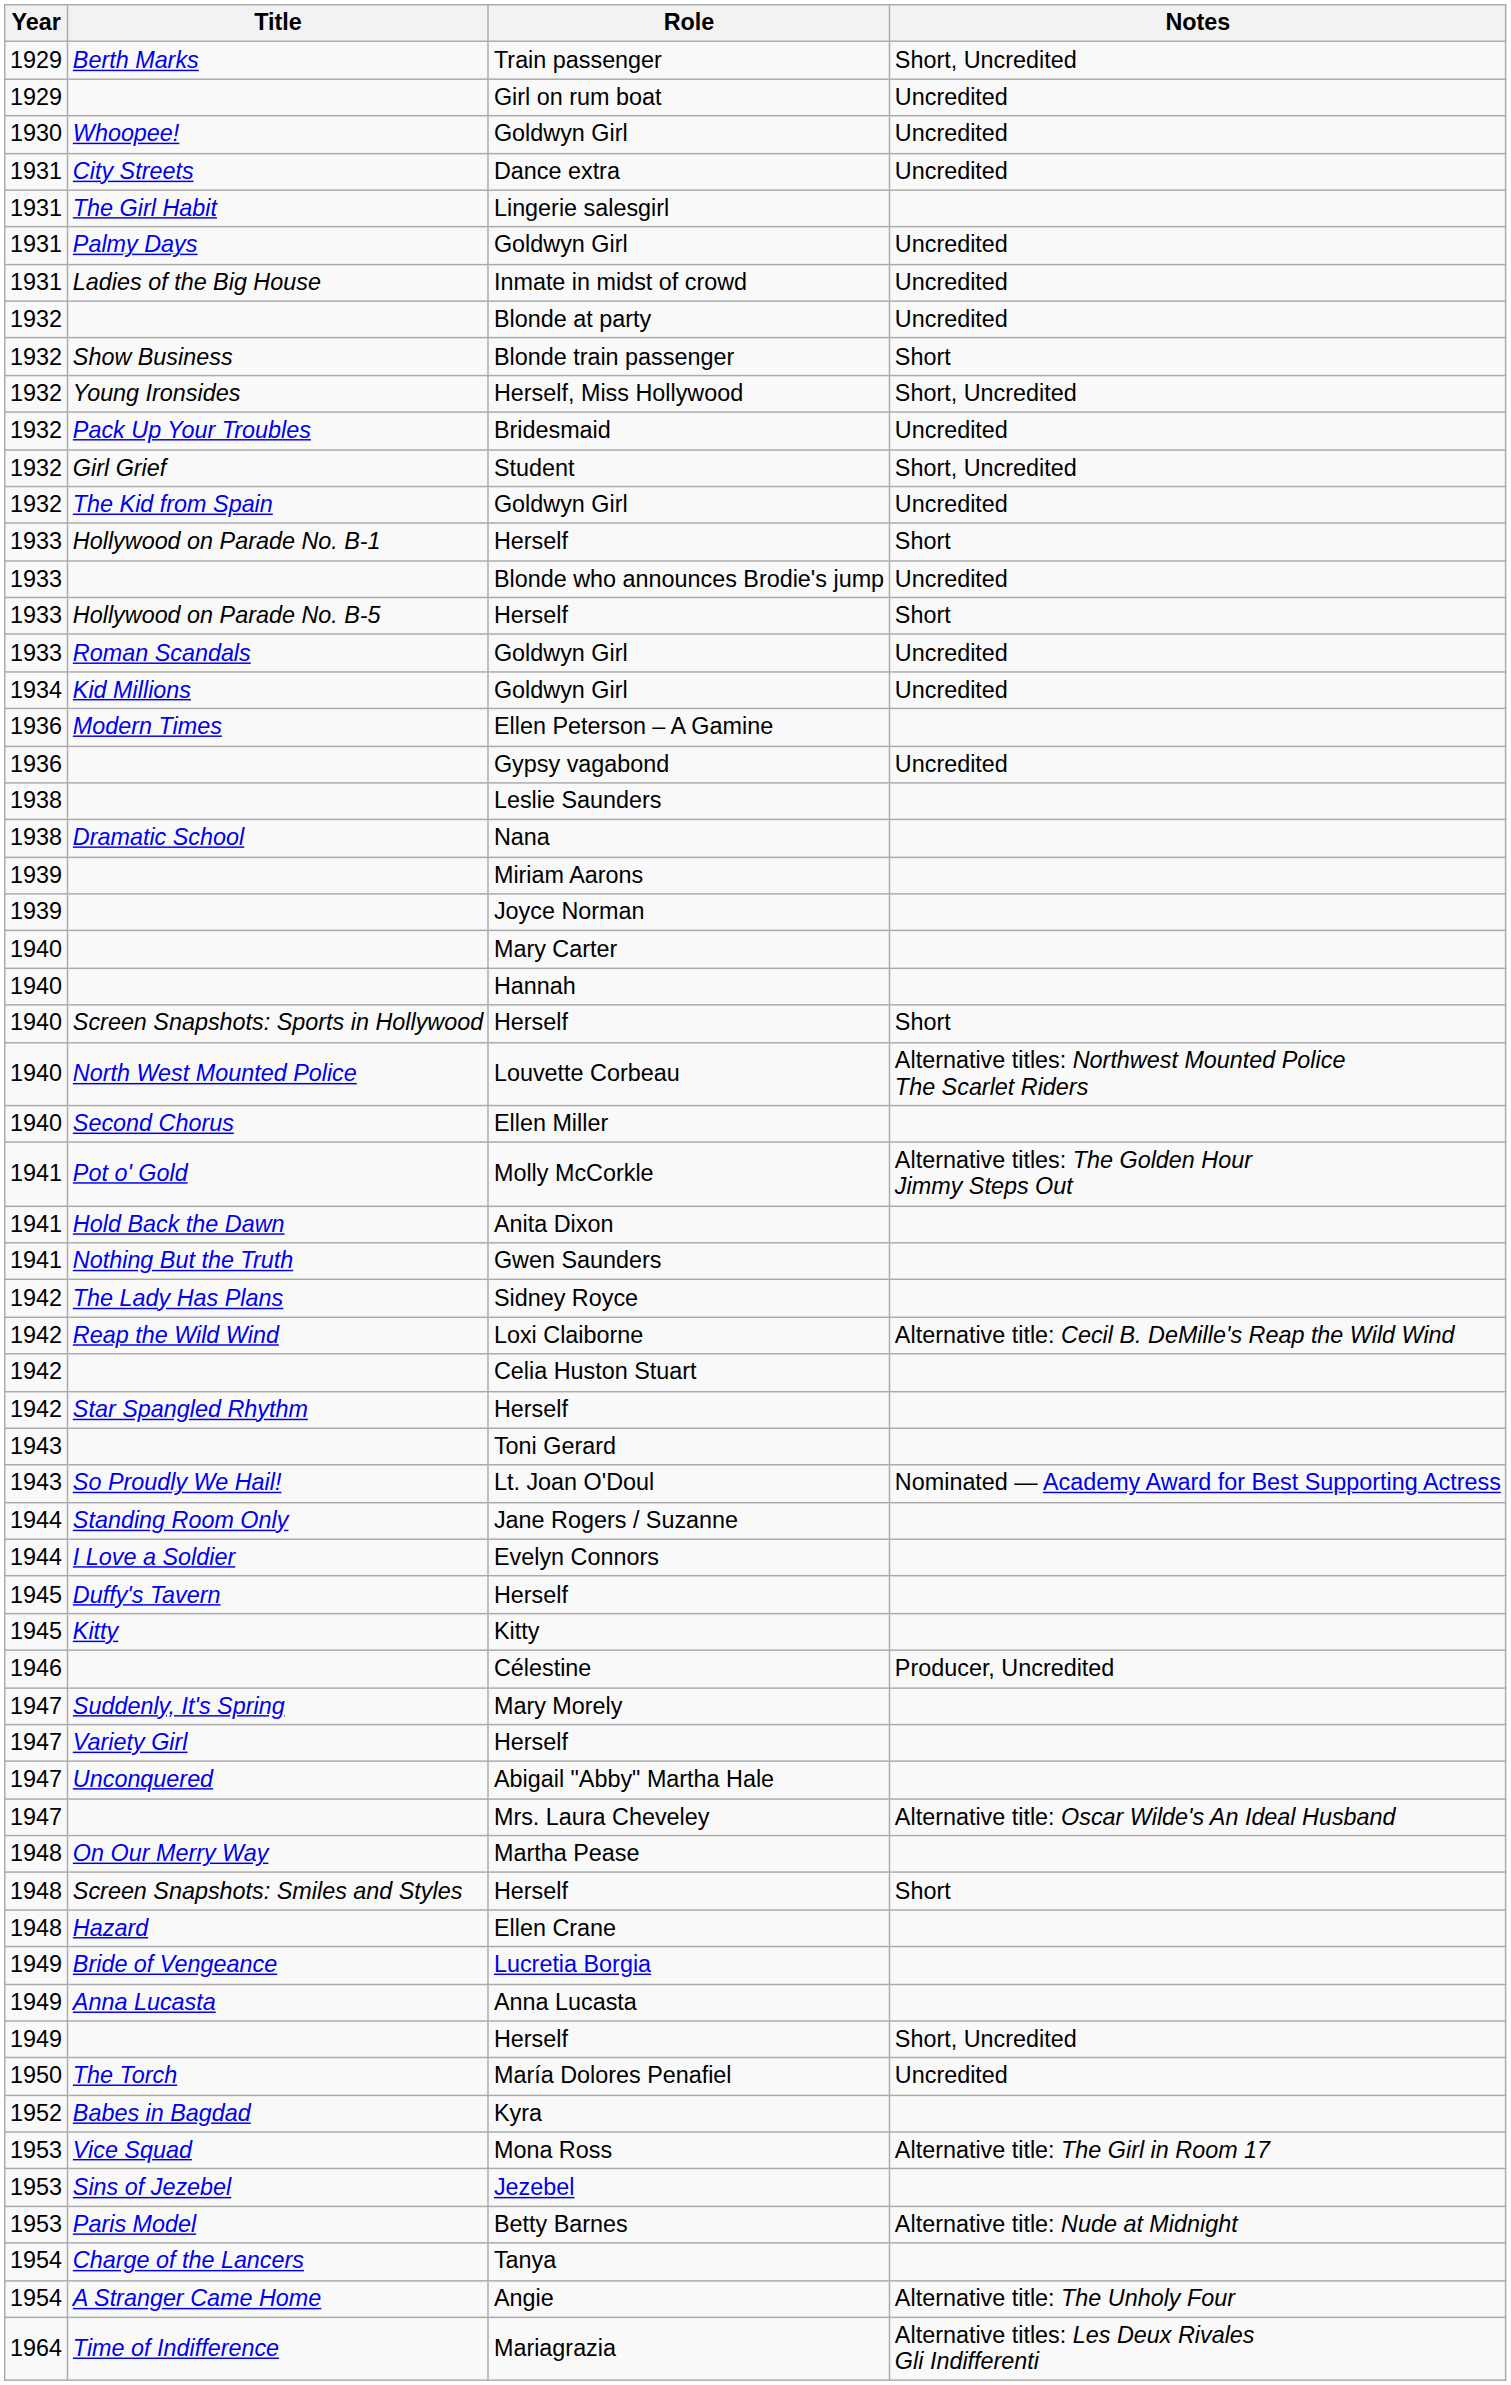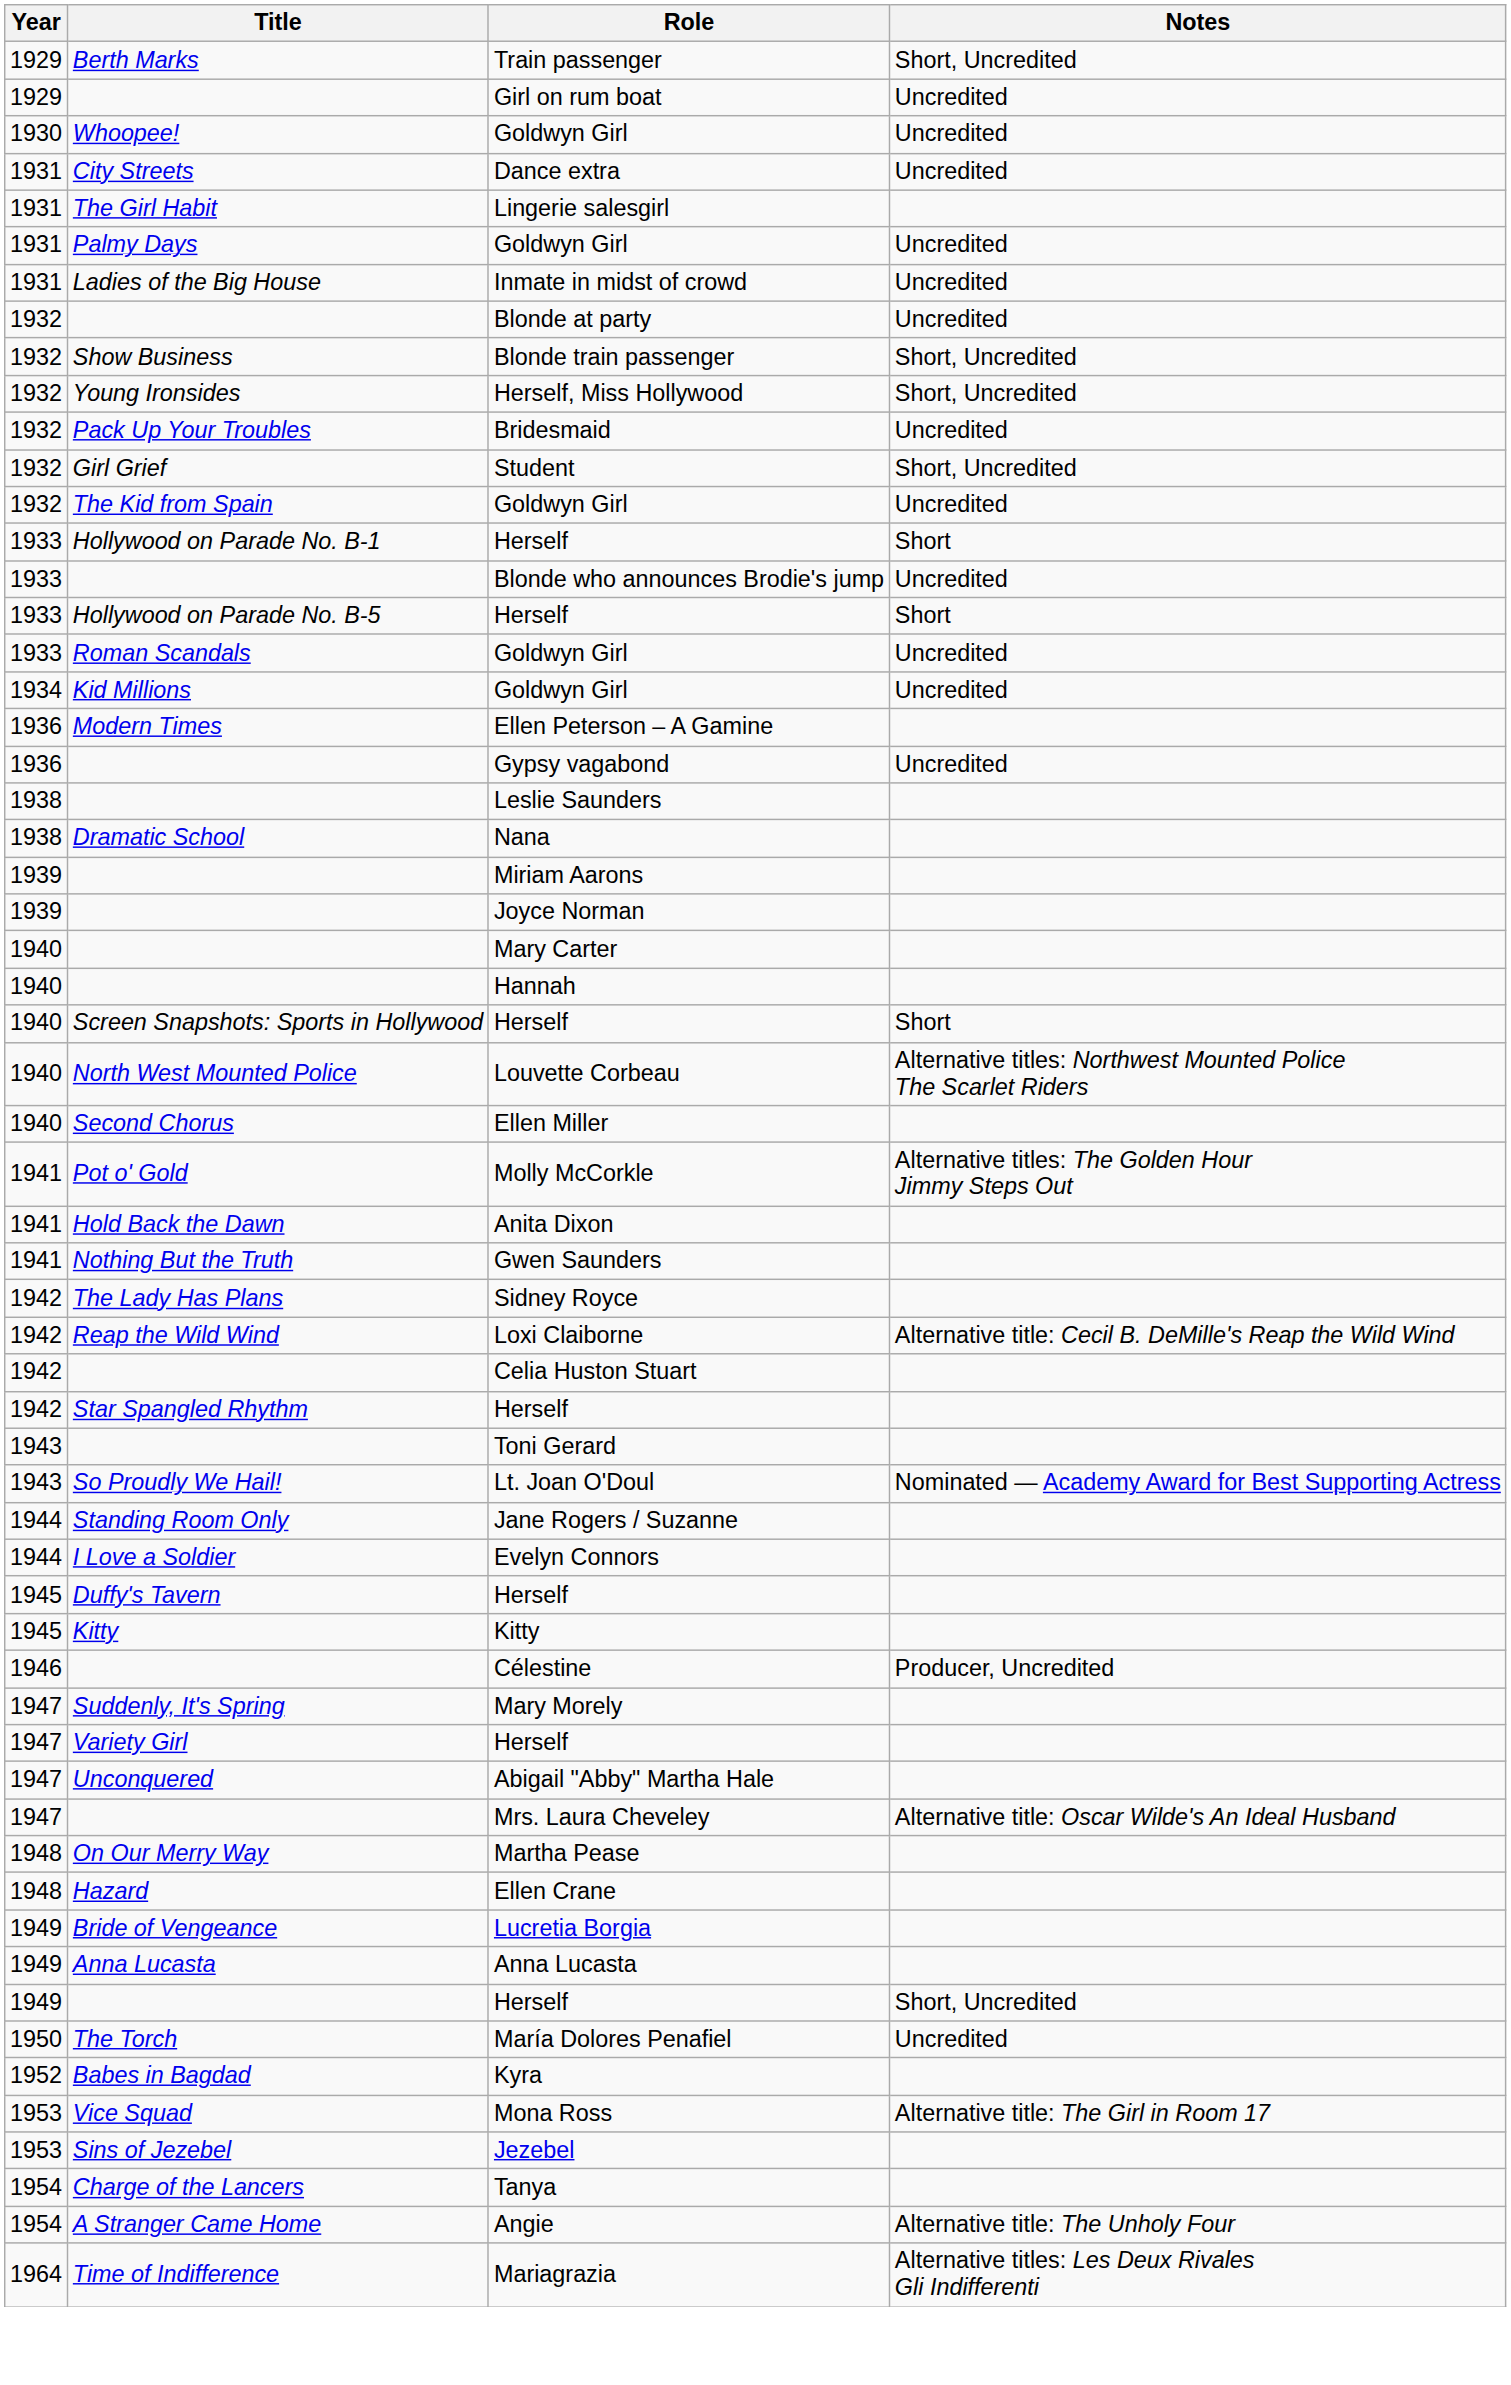Blonde train passenger | Notes: Short -> Short, Uncredited
- row: 1948 | Screen Snapshots: Smiles and Styles | Herself | Short
- row: 1953 | Paris Model | Betty Barnes | Alternative title: Nude at Midnight
